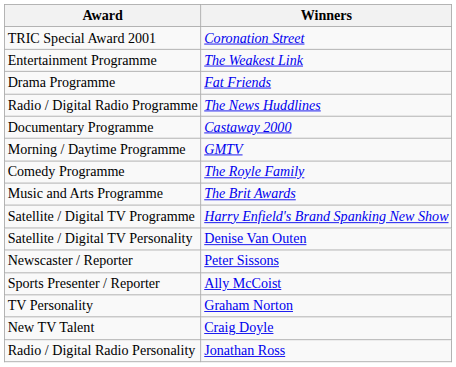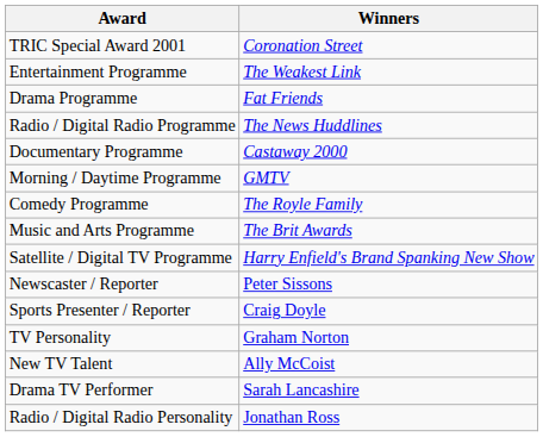- row: Satellite / Digital TV Personality | Denise Van Outen
Sports Presenter / Reporter | Winners: Ally McCoist -> Craig Doyle
New TV Talent | Winners: Craig Doyle -> Ally McCoist
+ row: Drama TV Performer | Sarah Lancashire
